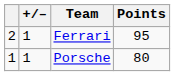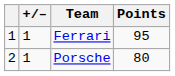Ferrari | column 1: 2 -> 1
Porsche | column 1: 1 -> 2
